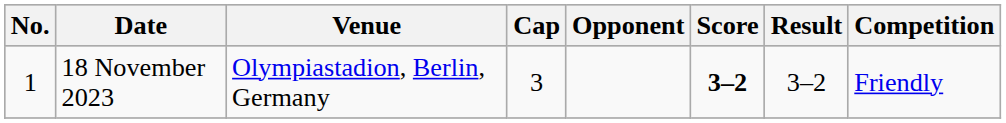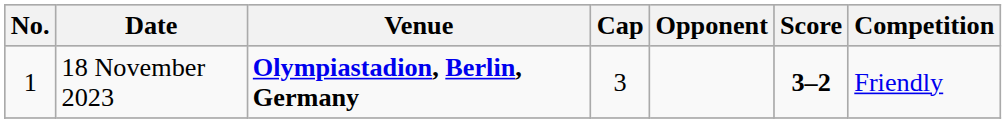- column: Result | 3–2
18 November 2023 | Venue: normal -> bold
